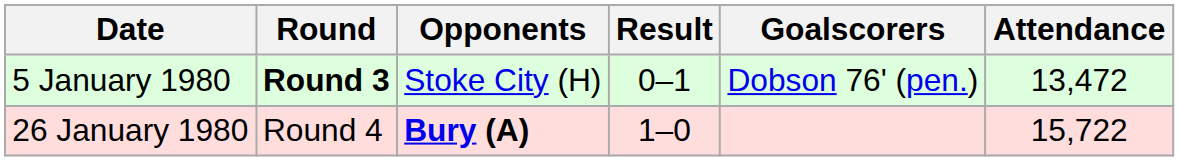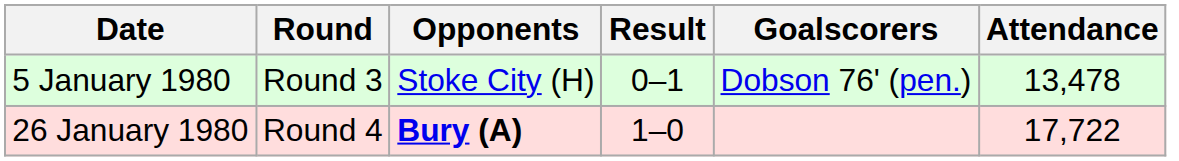5 January 1980 | Round: bold -> normal
5 January 1980 | Attendance: 13,472 -> 13,478
26 January 1980 | Attendance: 15,722 -> 17,722
